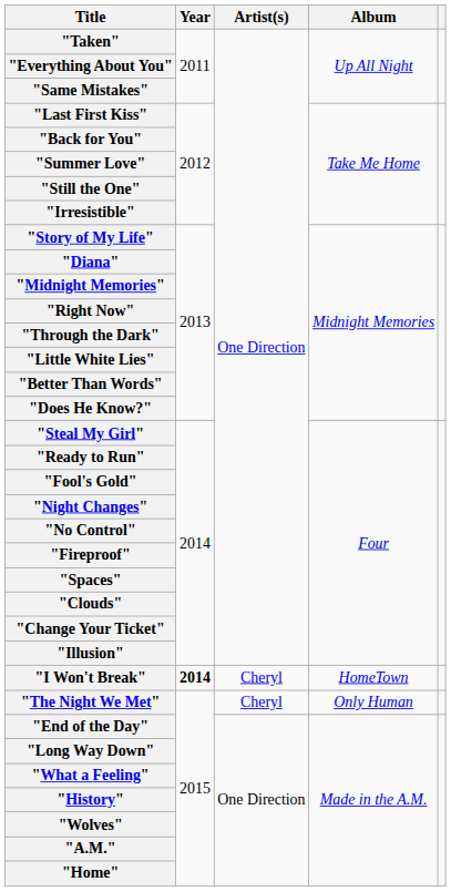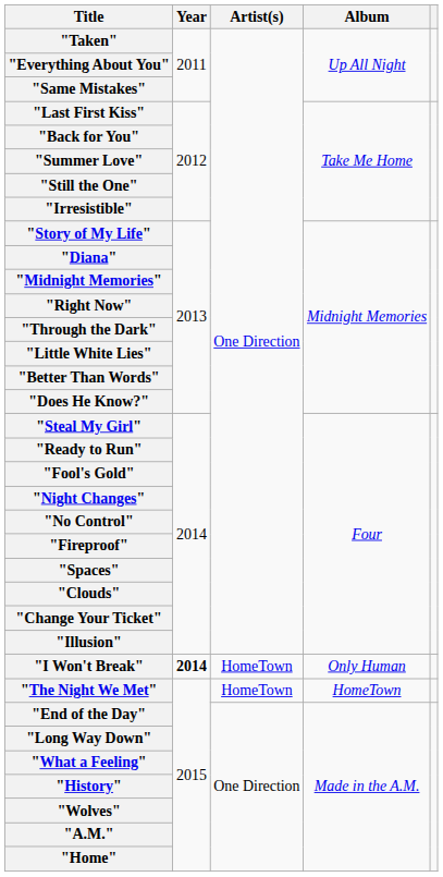"I Won't Break" | Artist(s): Cheryl -> HomeTown
"I Won't Break" | Album: HomeTown -> Only Human
"The Night We Met" | Artist(s): Cheryl -> HomeTown
"The Night We Met" | Album: Only Human -> HomeTown
